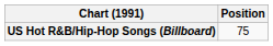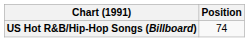US Hot R&B/Hip-Hop Songs (Billboard) | Position: 75 -> 74
